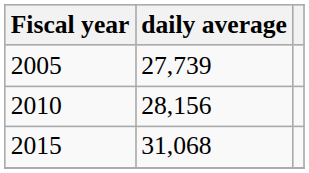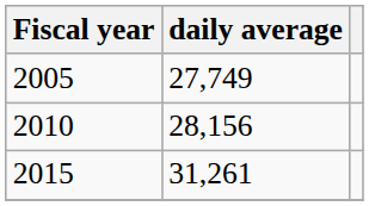2005 | daily average: 27,739 -> 27,749
2015 | daily average: 31,068 -> 31,261
